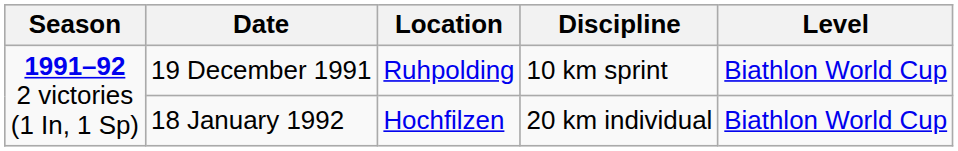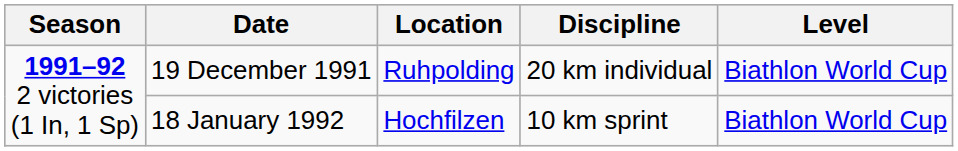19 December 1991 | Discipline: 10 km sprint -> 20 km individual
18 January 1992 | Discipline: 20 km individual -> 10 km sprint
